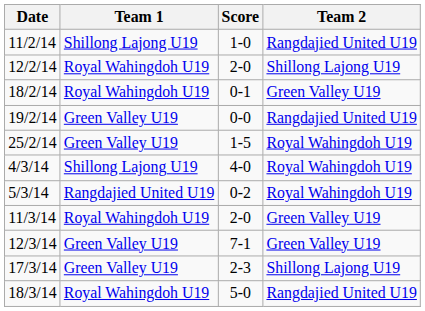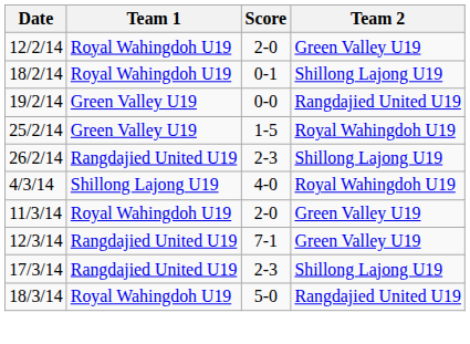- row: 11/2/14 | Shillong Lajong U19 | 1-0 | Rangdajied United U19
12/2/14 | Team 2: Shillong Lajong U19 -> Green Valley U19
18/2/14 | Team 2: Green Valley U19 -> Shillong Lajong U19
+ row: 26/2/14 | Rangdajied United U19 | 2-3 | Shillong Lajong U19
- row: 5/3/14 | Rangdajied United U19 | 0-2 | Royal Wahingdoh U19
12/3/14 | Team 1: Green Valley U19 -> Rangdajied United U19
17/3/14 | Team 1: Green Valley U19 -> Rangdajied United U19
